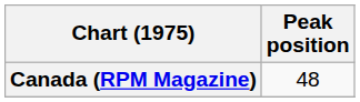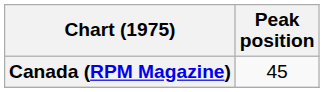Canada (RPM Magazine) | Peak position: 48 -> 45
